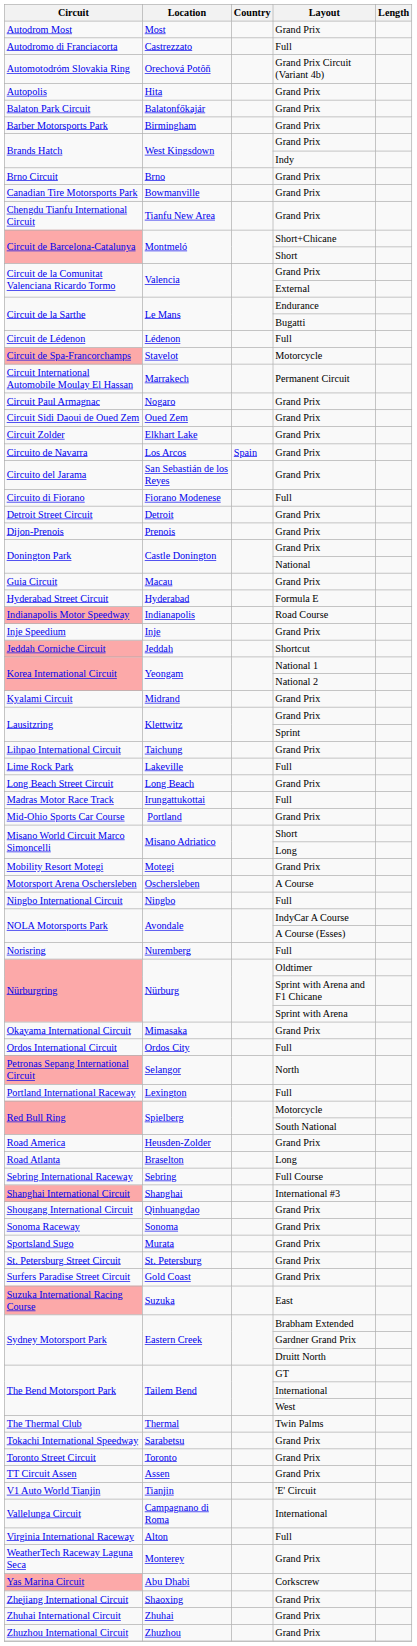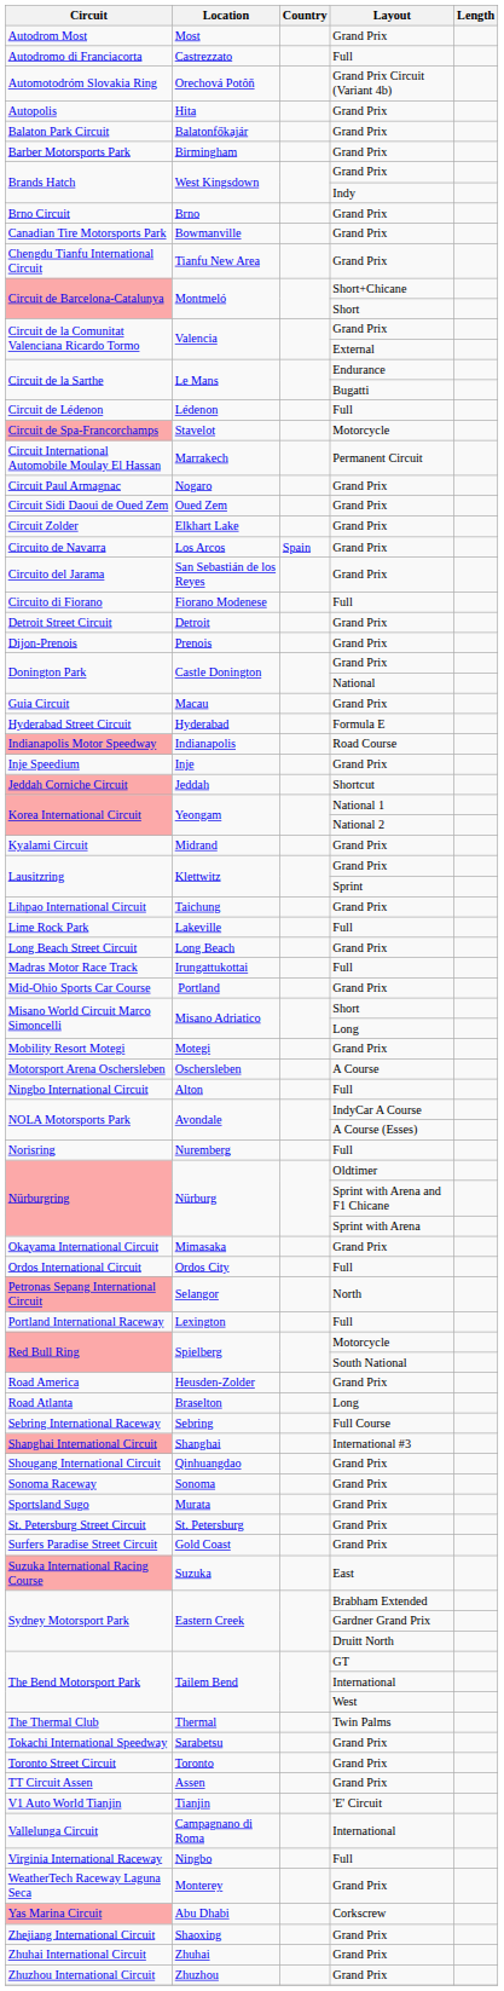Ningbo International Circuit | Location: Ningbo -> Alton
Virginia International Raceway | Location: Alton -> Ningbo
